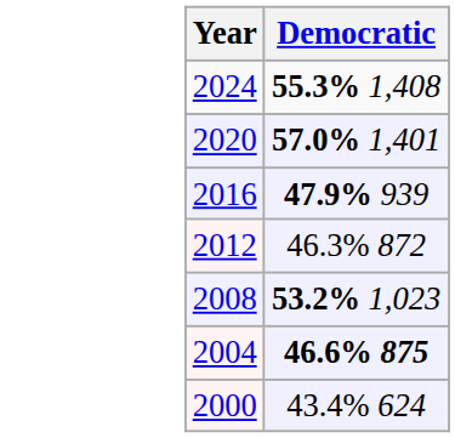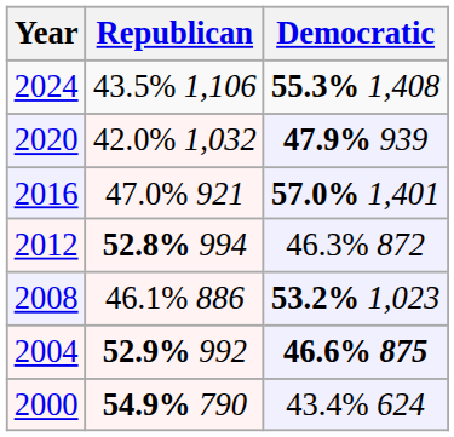+ column: Republican | 43.5% 1,106 | 42.0% 1,032 | 47.0% 921 | 52.8% 994 | 46.1% 886 | 52.9% 992 | 54.9% 790
2020 | Democratic: 57.0% 1,401 -> 47.9% 939
2016 | Democratic: 47.9% 939 -> 57.0% 1,401
